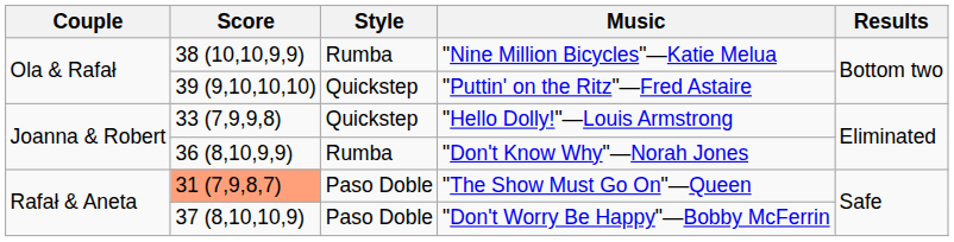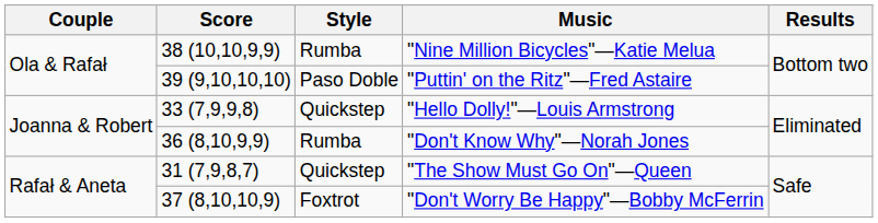"Puttin' on the Ritz"—Fred Astaire | Style: Quickstep -> Paso Doble
"The Show Must Go On"—Queen | Score: lightsalmon background -> no background
"The Show Must Go On"—Queen | Style: Paso Doble -> Quickstep
"Don't Worry Be Happy"—Bobby McFerrin | Style: Paso Doble -> Foxtrot
